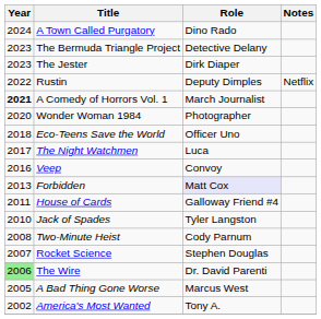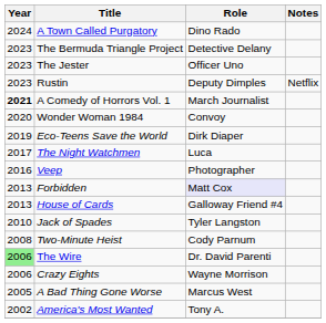The Jester | Role: Dirk Diaper -> Officer Uno
Rustin | Year: 2022 -> 2023
Wonder Woman 1984 | Role: Photographer -> Convoy
Eco-Teens Save the World | Year: 2018 -> 2019
Eco-Teens Save the World | Role: Officer Uno -> Dirk Diaper
Veep | Role: Convoy -> Photographer
House of Cards | Year: 2011 -> 2013
- row: 2007 | Rocket Science | Stephen Douglas
+ row: 2006 | Crazy Eights | Wayne Morrison
